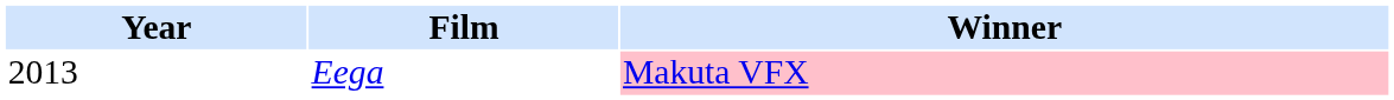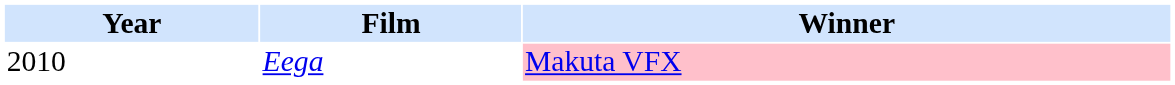Eega | Year: 2013 -> 2010
